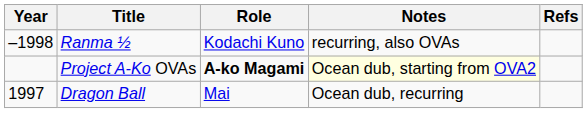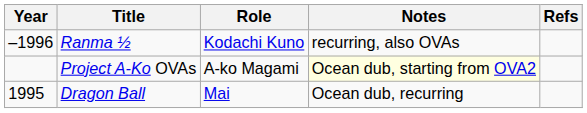Ranma ½ | Year: –1998 -> –1996
Project A-Ko OVAs | Role: bold -> normal
Dragon Ball | Year: 1997 -> 1995
